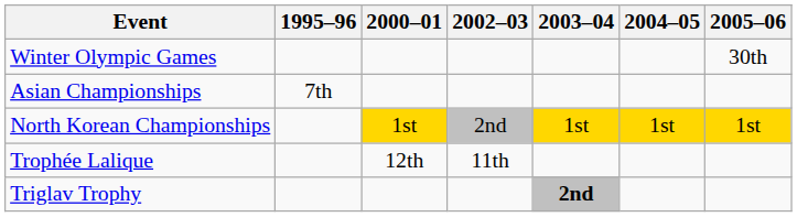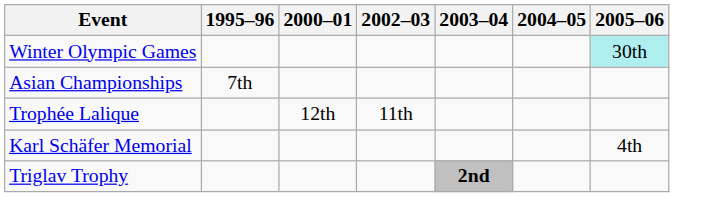Winter Olympic Games | 2005–06: no background -> paleturquoise background
- row: North Korean Championships | 1st | 2nd | 1st | 1st | 1st
+ row: Karl Schäfer Memorial | 4th
